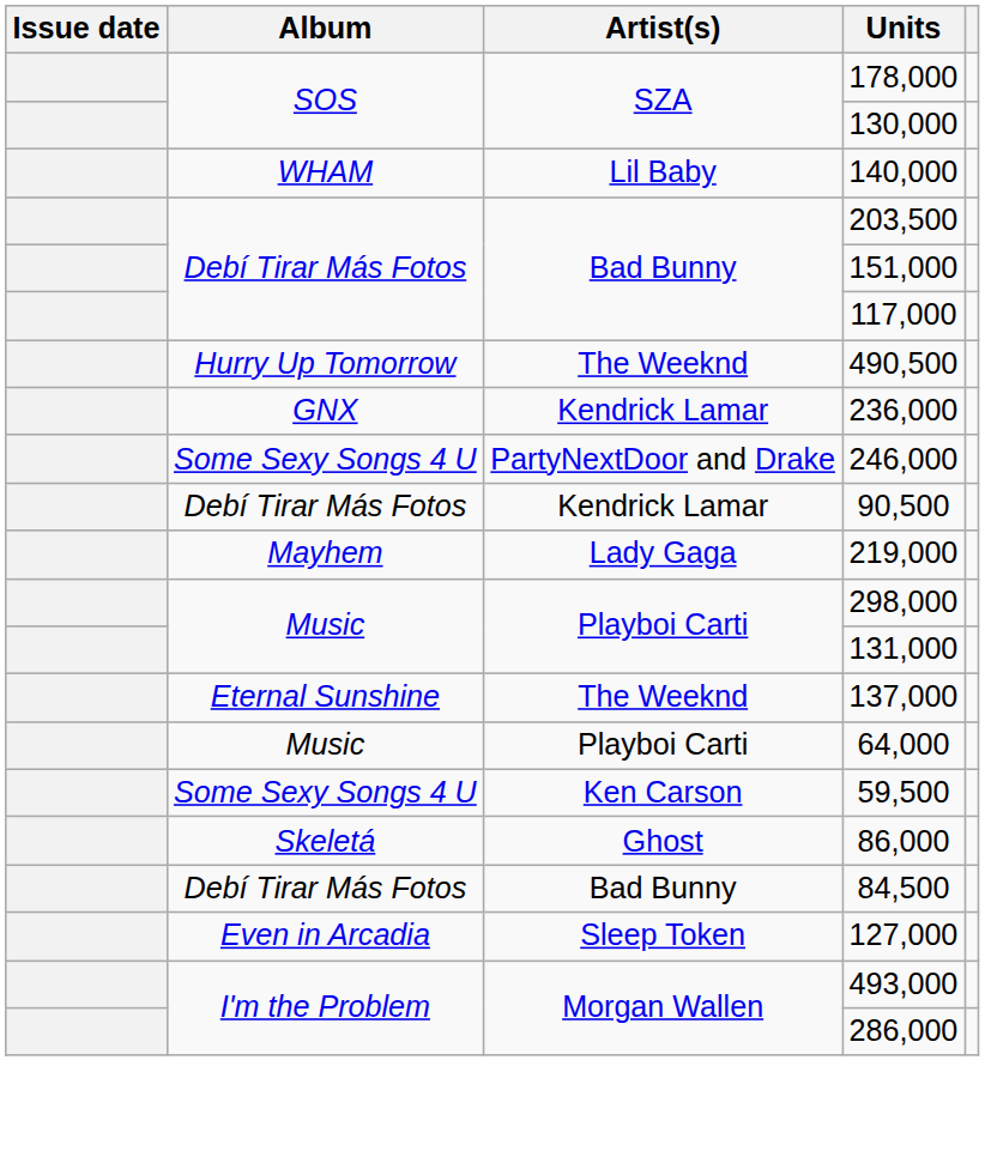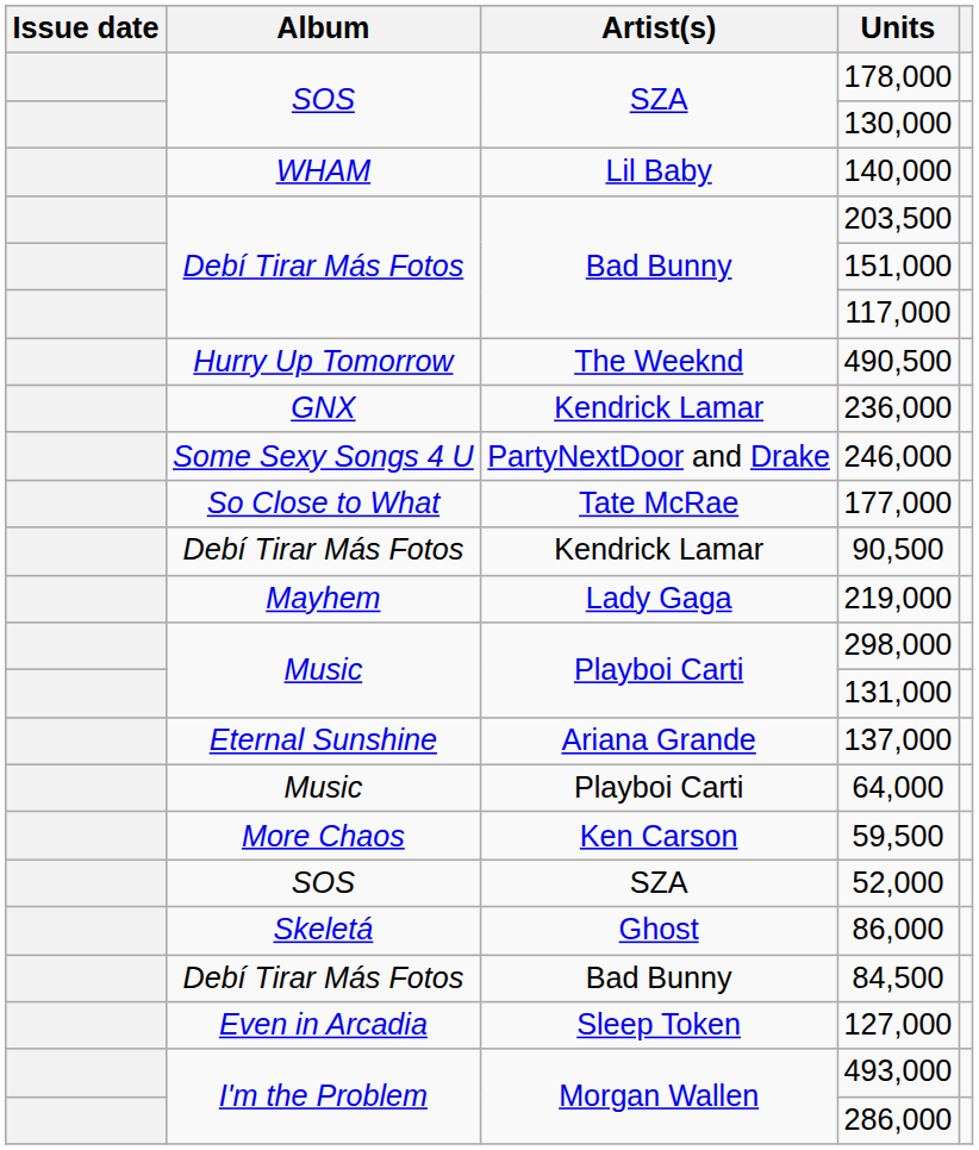+ row: So Close to What | Tate McRae | 177,000
137,000 | Artist(s): The Weeknd -> Ariana Grande
59,500 | Album: Some Sexy Songs 4 U -> More Chaos
+ row: SOS | SZA | 52,000
